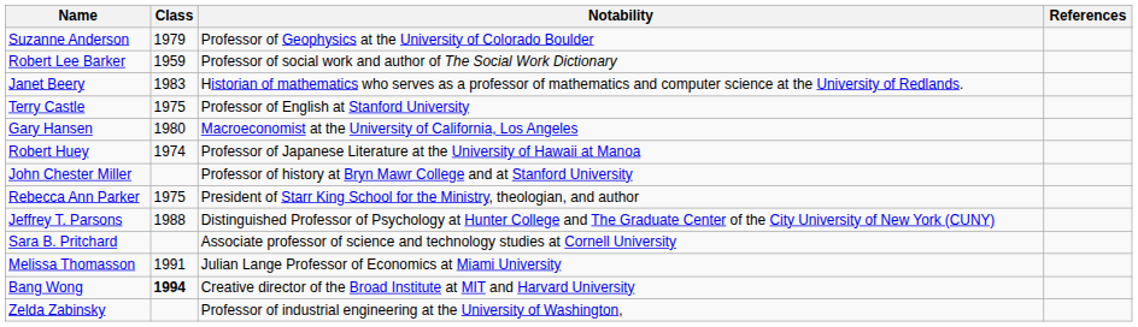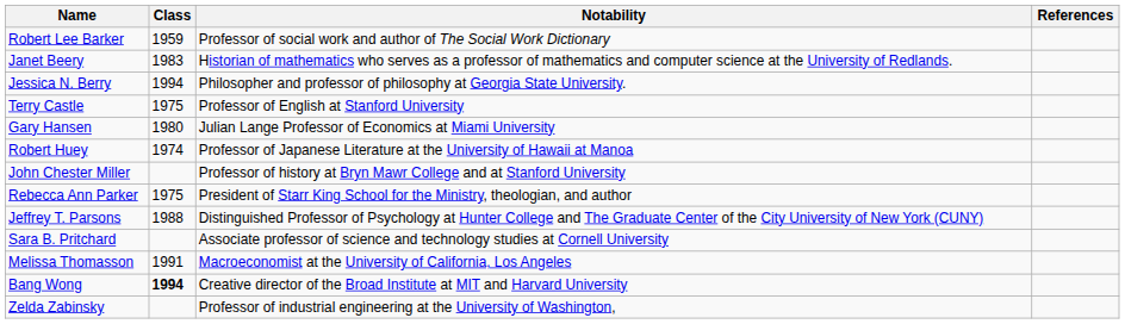- row: Suzanne Anderson | 1979 | Professor of Geophysics at the University of Colorado Boulder
+ row: Jessica N. Berry | 1994 | Philosopher and professor of philosophy at Georgia State University.
Gary Hansen | Notability: Macroeconomist at the University of California, Los Angeles -> Julian Lange Professor of Economics at Miami University
Melissa Thomasson | Notability: Julian Lange Professor of Economics at Miami University -> Macroeconomist at the University of California, Los Angeles
